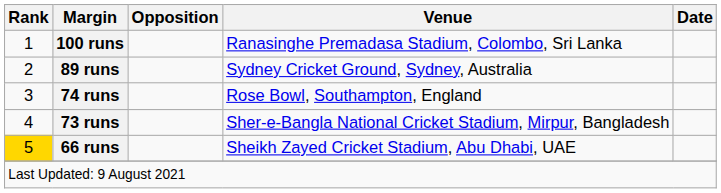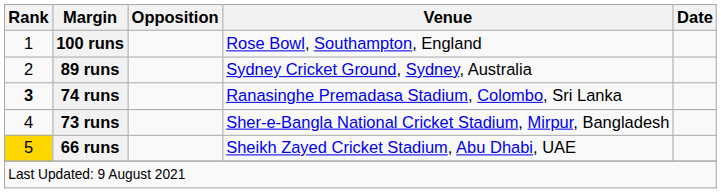100 runs | Venue: Ranasinghe Premadasa Stadium, Colombo, Sri Lanka -> Rose Bowl, Southampton, England
74 runs | Rank: normal -> bold
74 runs | Venue: Rose Bowl, Southampton, England -> Ranasinghe Premadasa Stadium, Colombo, Sri Lanka
